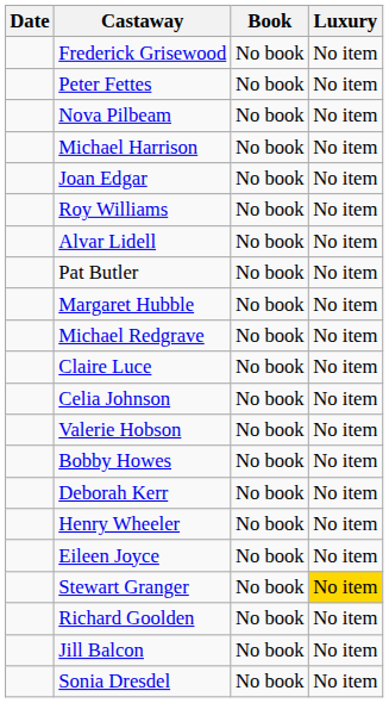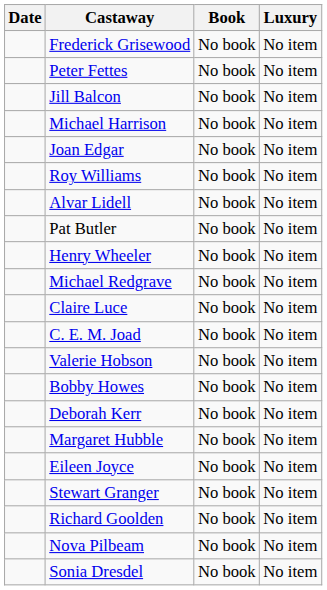rows swapped: Jill Balcon <-> Nova Pilbeam
rows swapped: Margaret Hubble <-> Henry Wheeler
+ row: C. E. M. Joad | No book | No item
- row: Celia Johnson | No book | No item
Stewart Granger | Luxury: gold background -> no background
